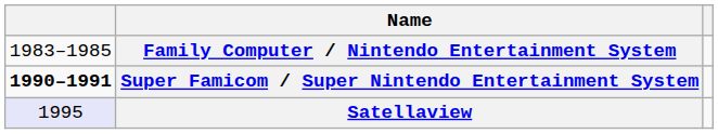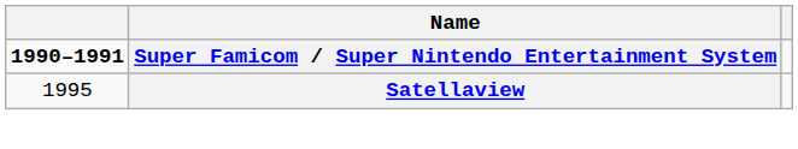- row: 1983–1985 | Family Computer / Nintendo Entertainment System
Satellaview | column 1: lavender background -> no background
